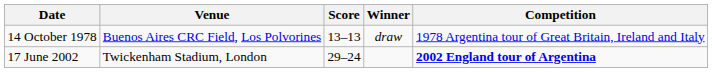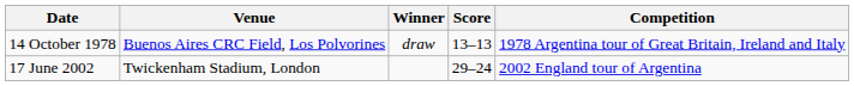columns swapped: Score <-> Winner
17 June 2002 | Competition: bold -> normal
